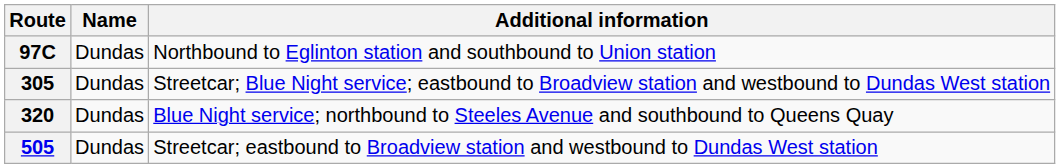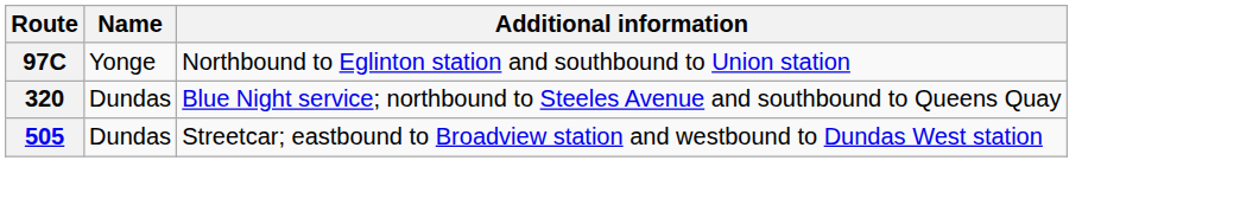97C | Name: Dundas -> Yonge
- row: 305 | Dundas | Streetcar; Blue Night service; eastbound to Broadview station and westbound to Dundas West station
